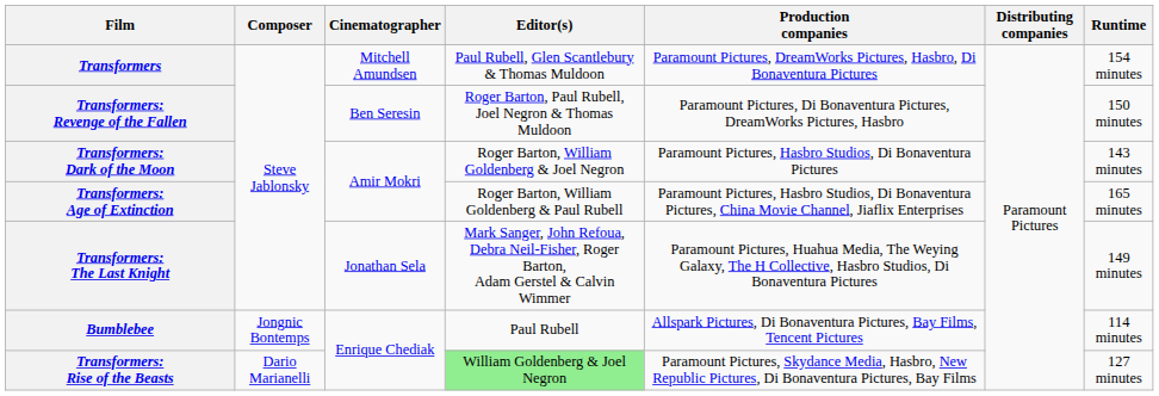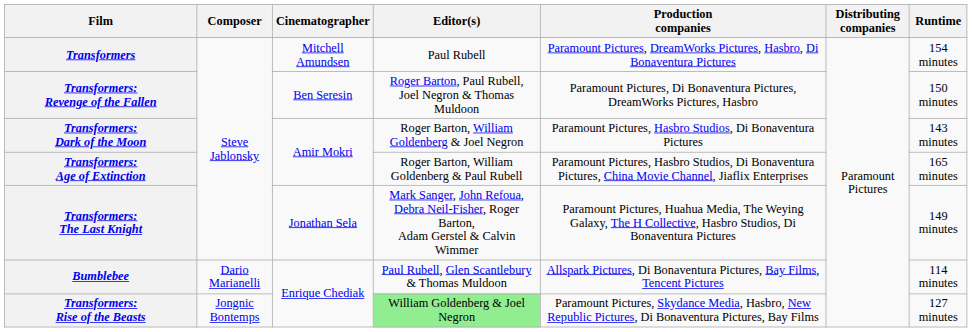Transformers | Editor(s): Paul Rubell, Glen Scantlebury & Thomas Muldoon -> Paul Rubell
Bumblebee | Composer: Jongnic Bontemps -> Dario Marianelli
Bumblebee | Editor(s): Paul Rubell -> Paul Rubell, Glen Scantlebury & Thomas Muldoon
Transformers: Rise of the Beasts | Composer: Dario Marianelli -> Jongnic Bontemps
